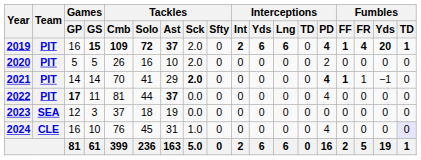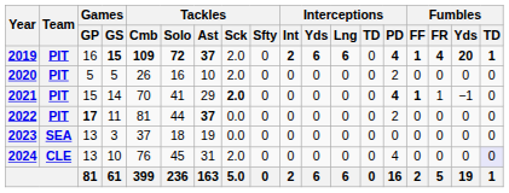2021 | Games / GP: 14 -> 15
2022 | Interceptions / PD: 4 -> 2
2023 | Games / GP: 12 -> 13
2024 | Games / GP: 16 -> 13
2024 | Tackles / Sck: 1.0 -> 2.0
